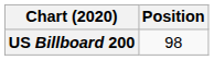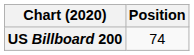US Billboard 200 | Position: 98 -> 74
